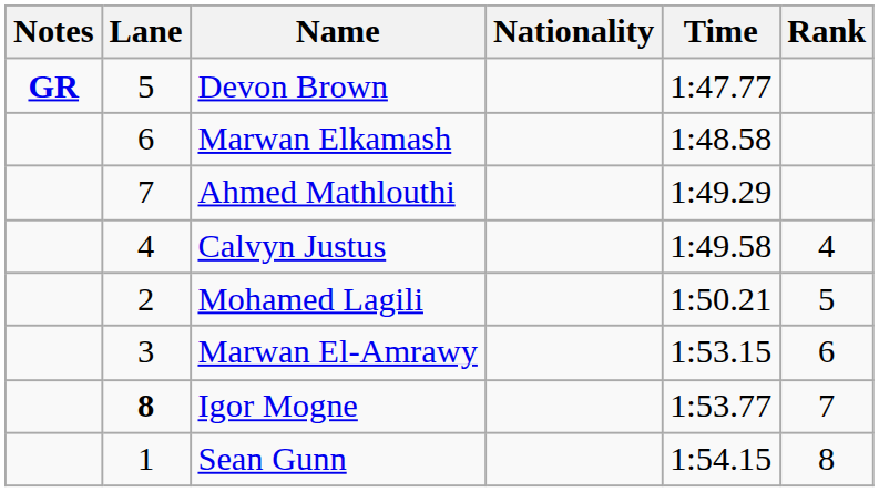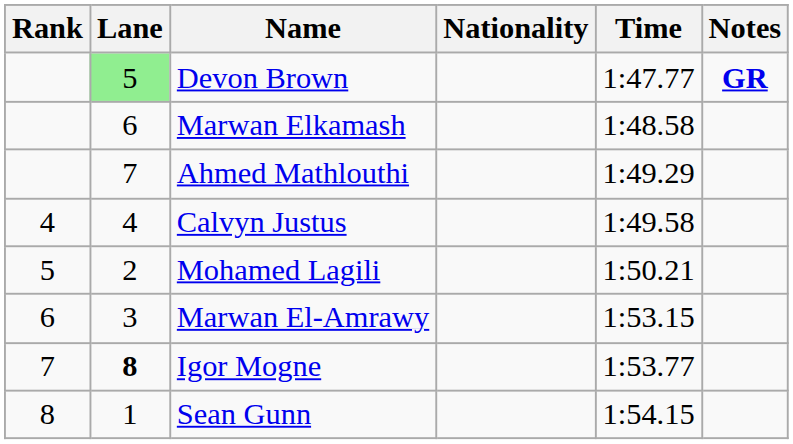columns swapped: Rank <-> Notes
Devon Brown | Lane: no background -> lightgreen background
